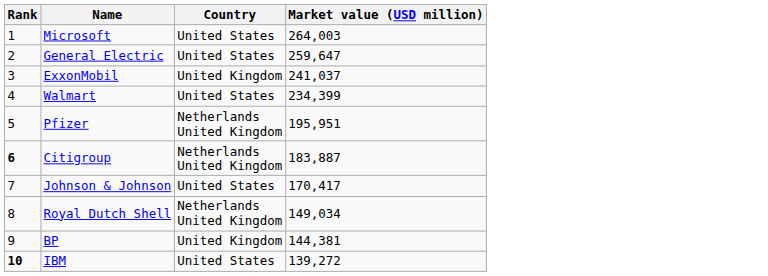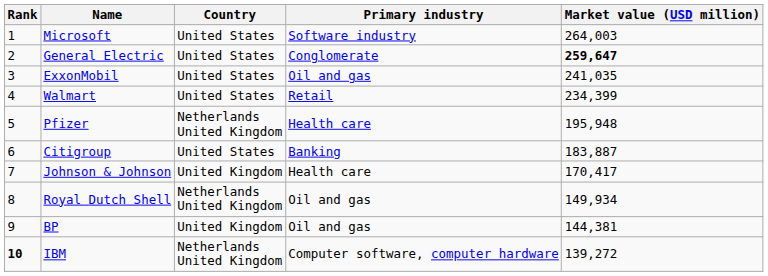+ column: Primary industry | Software industry | Conglomerate | Oil and gas | Retail | Health care | Banking | Health care | Oil and gas | Oil and gas | Computer software, computer hardware
General Electric | Market value (USD million): normal -> bold
ExxonMobil | Country: United Kingdom -> United States
ExxonMobil | Market value (USD million): 241,037 -> 241,035
Pfizer | Market value (USD million): 195,951 -> 195,948
Citigroup | Rank: bold -> normal
Citigroup | Country: Netherlands United Kingdom -> United States
Johnson & Johnson | Country: United States -> United Kingdom
Royal Dutch Shell | Market value (USD million): 149,034 -> 149,934
IBM | Country: United States -> Netherlands United Kingdom
